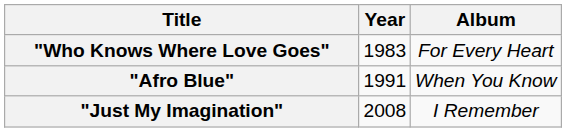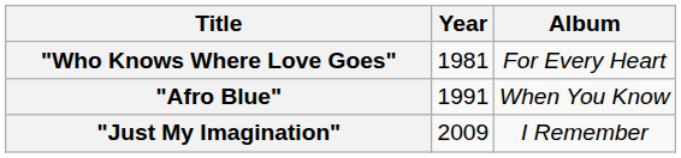"Who Knows Where Love Goes" | Year: 1983 -> 1981
"Just My Imagination" | Year: 2008 -> 2009
